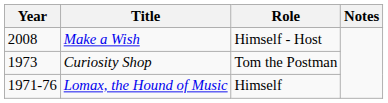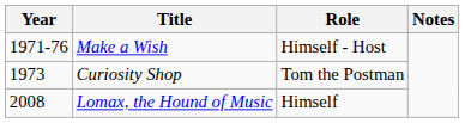Make a Wish | Year: 2008 -> 1971-76
Lomax, the Hound of Music | Year: 1971-76 -> 2008
